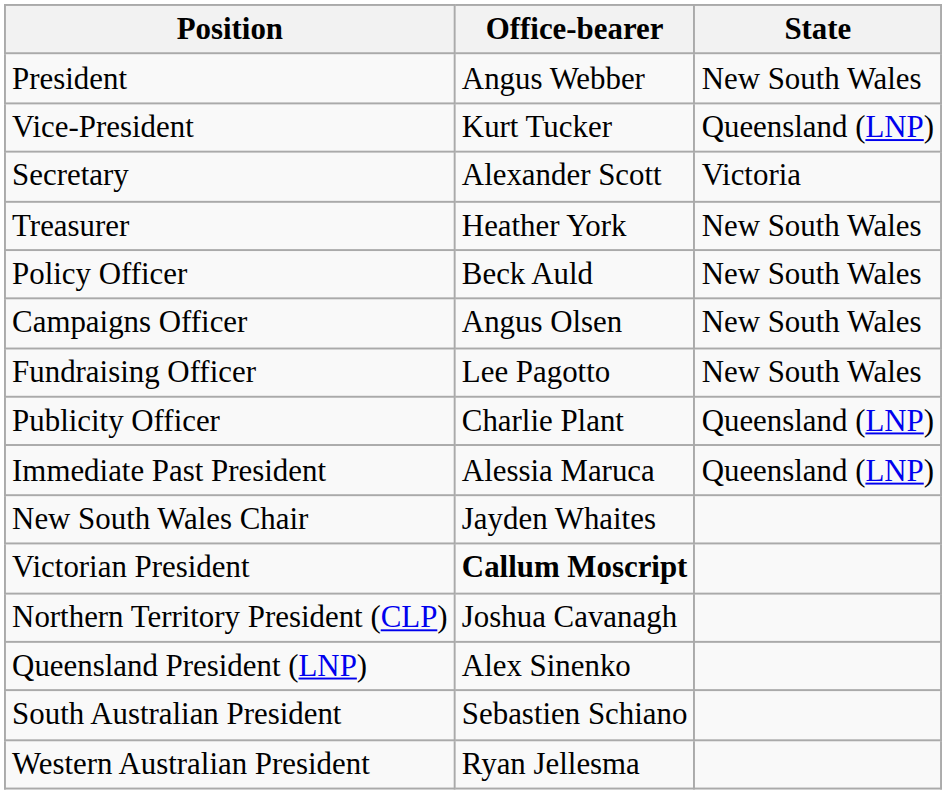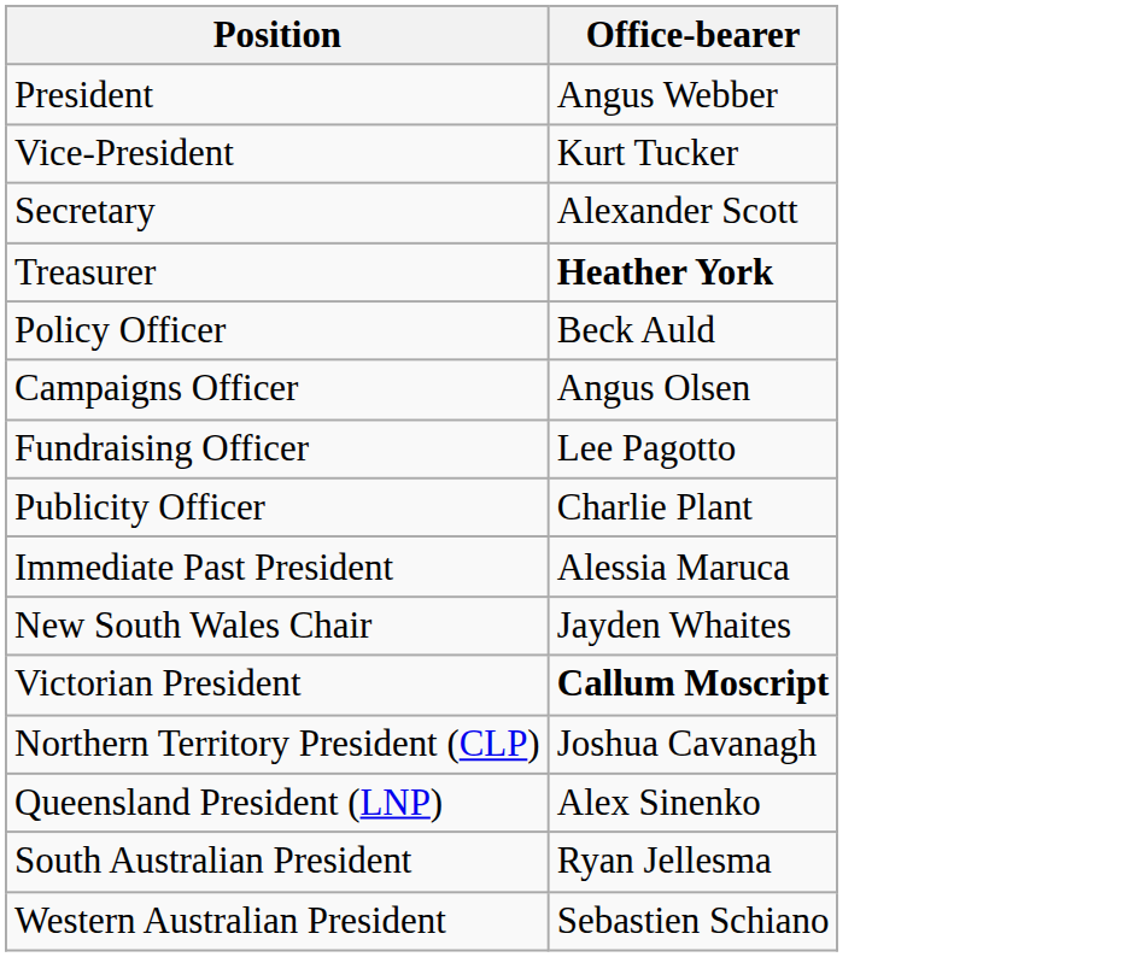- column: State | New South Wales | Queensland (LNP) | Victoria | New South Wales | New South Wales | New South Wales | New South Wales | Queensland (LNP) | Queensland (LNP)
Treasurer | Office-bearer: normal -> bold
South Australian President | Office-bearer: Sebastien Schiano -> Ryan Jellesma
Western Australian President | Office-bearer: Ryan Jellesma -> Sebastien Schiano
